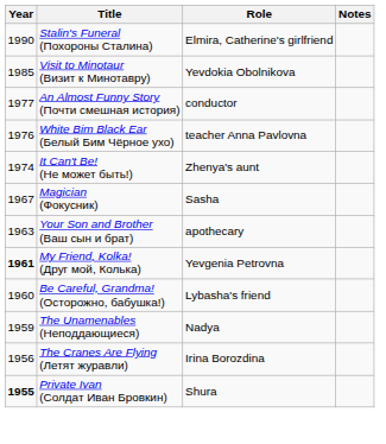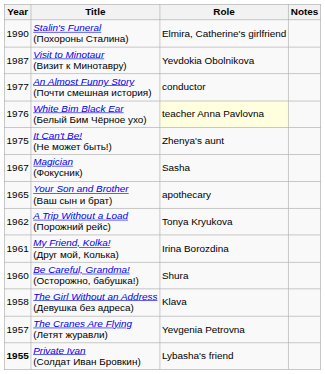Visit to Minotaur (Визит к Минотавру) | Year: 1985 -> 1987
White Bim Black Ear (Белый Бим Чёрное ухо) | Role: no background -> lightyellow background
It Can't Be! (Не может быть!) | Year: 1974 -> 1975
Your Son and Brother (Ваш сын и брат) | Year: 1963 -> 1965
+ row: 1962 | A Trip Without a Load (Порожний рейс) | Tonya Kryukova
My Friend, Kolka! (Друг мой, Колька) | Year: bold -> normal
My Friend, Kolka! (Друг мой, Колька) | Role: Yevgenia Petrovna -> Irina Borozdina
Be Careful, Grandma! (Осторожно, бабушка!) | Role: Lybasha's friend -> Shura
- row: 1959 | The Unamenables (Неподдающиеся) | Nadya
+ row: 1958 | The Girl Without an Address (Девушка без адреса) | Klava
The Cranes Are Flying (Летят журавли) | Year: 1956 -> 1957
The Cranes Are Flying (Летят журавли) | Role: Irina Borozdina -> Yevgenia Petrovna
Private Ivan (Солдат Иван Бровкин) | Role: Shura -> Lybasha's friend
